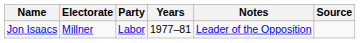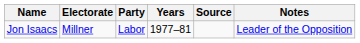columns swapped: Notes <-> Source
